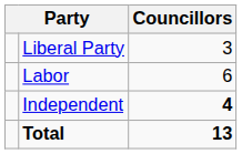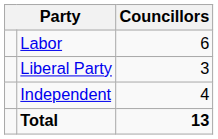rows swapped: Labor <-> Liberal Party
Independent | Councillors: bold -> normal
